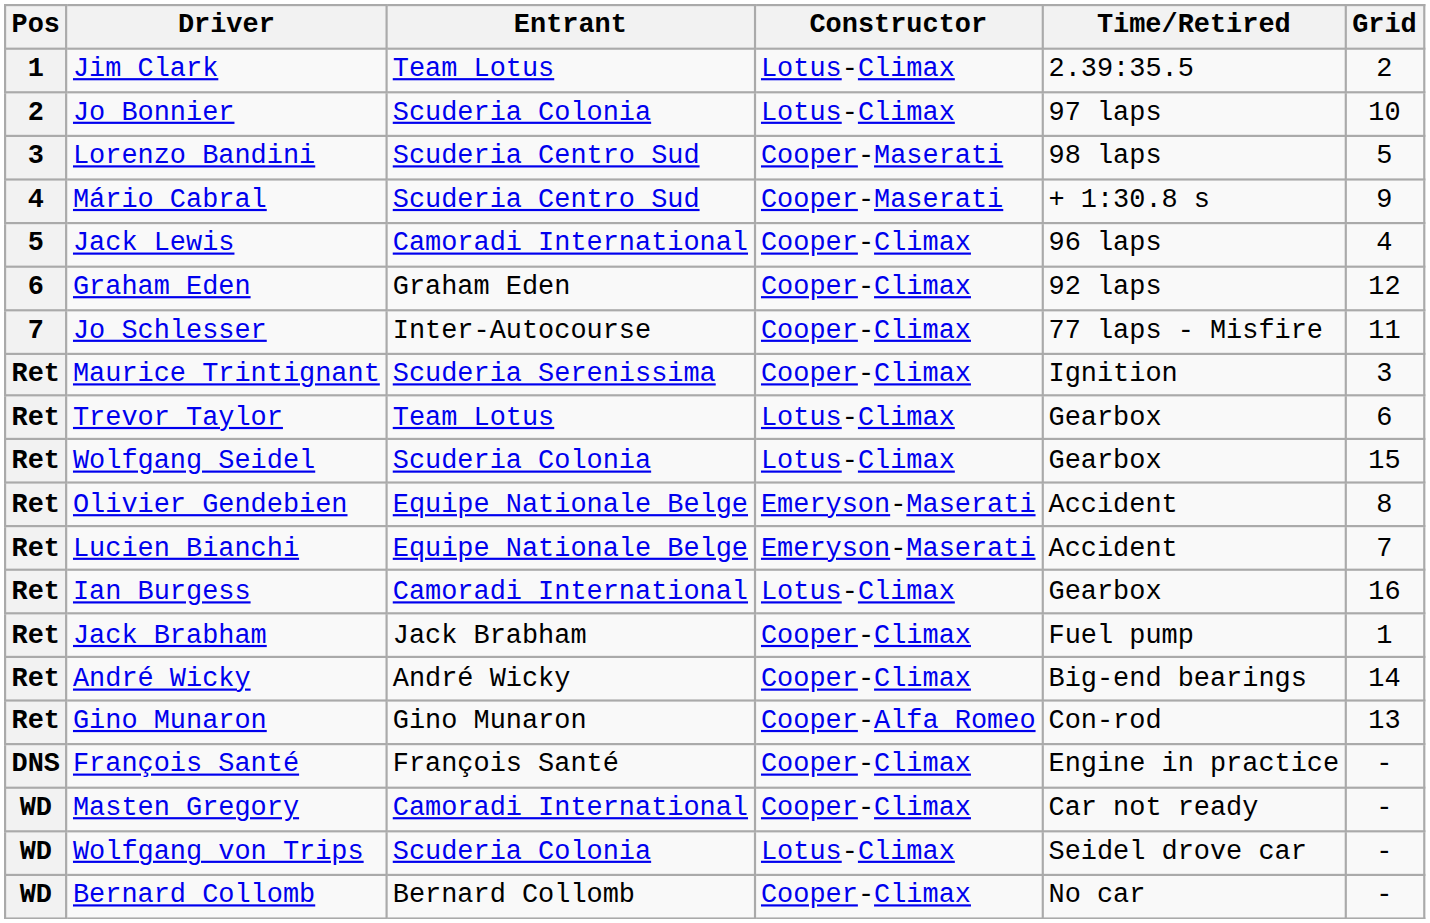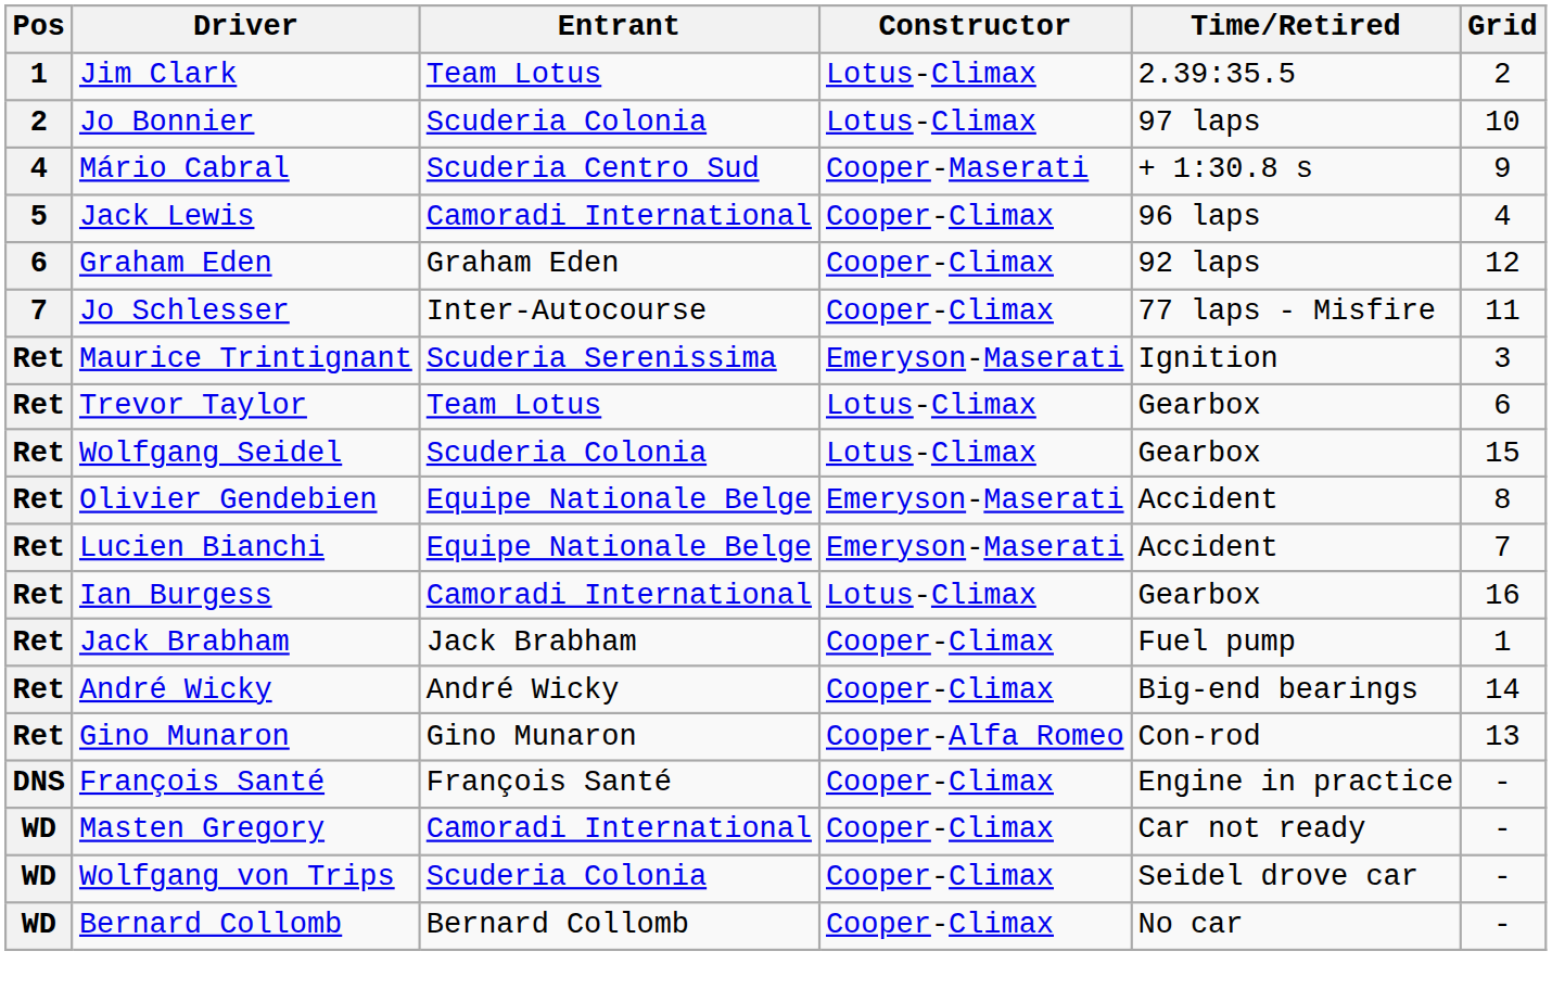- row: 3 | Lorenzo Bandini | Scuderia Centro Sud | Cooper-Maserati | 98 laps | 5
Maurice Trintignant | Constructor: Cooper-Climax -> Emeryson-Maserati
Wolfgang von Trips | Constructor: Lotus-Climax -> Cooper-Climax
